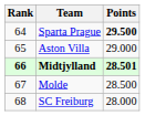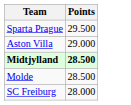- column: Rank | 64 | 65 | 66 | 67 | 68
Sparta Prague | Points: bold -> normal
Midtjylland | Points: 28.501 -> 28.500
